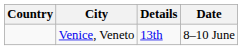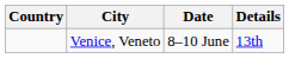columns swapped: Date <-> Details
